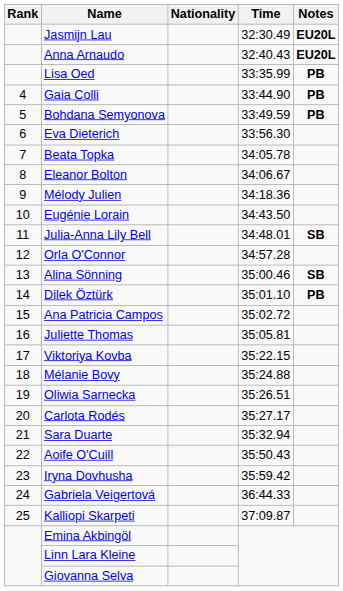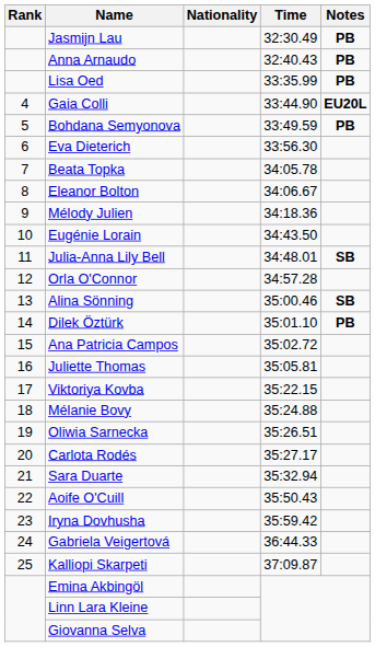Jasmijn Lau | Notes: EU20L -> PB
Anna Arnaudo | Notes: EU20L -> PB
Gaia Colli | Notes: PB -> EU20L
